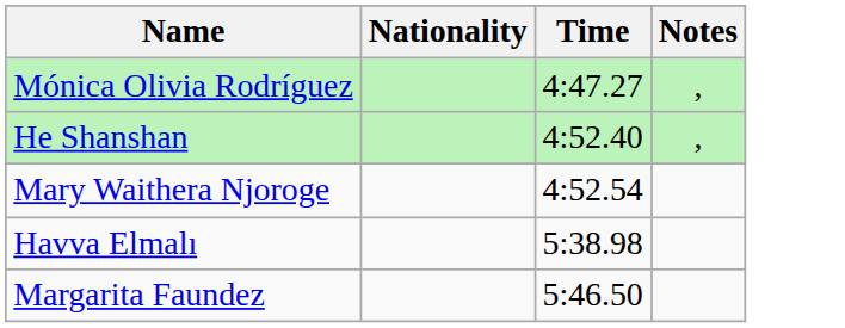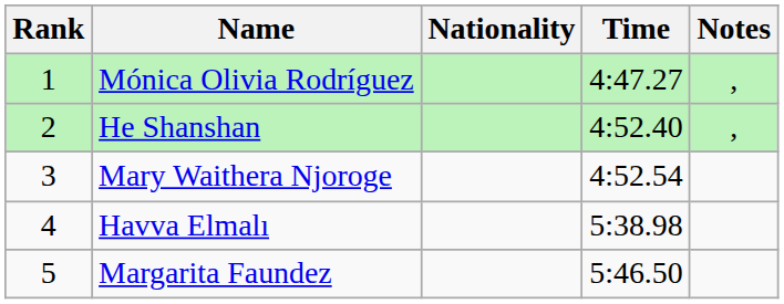+ column: Rank | 1 | 2 | 3 | 4 | 5
